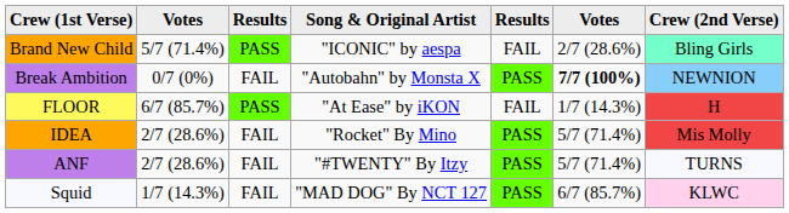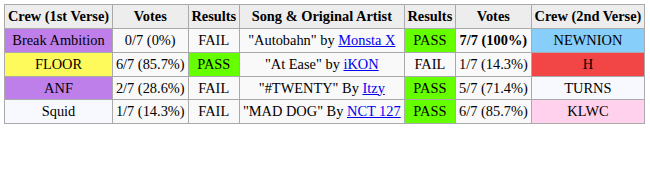- row: Brand New Child | 5/7 (71.4%) | PASS | "ICONIC" by aespa | FAIL | 2/7 (28.6%) | Bling Girls
- row: IDEA | 2/7 (28.6%) | FAIL | "Rocket" By Mino | PASS | 5/7 (71.4%) | Mis Molly
